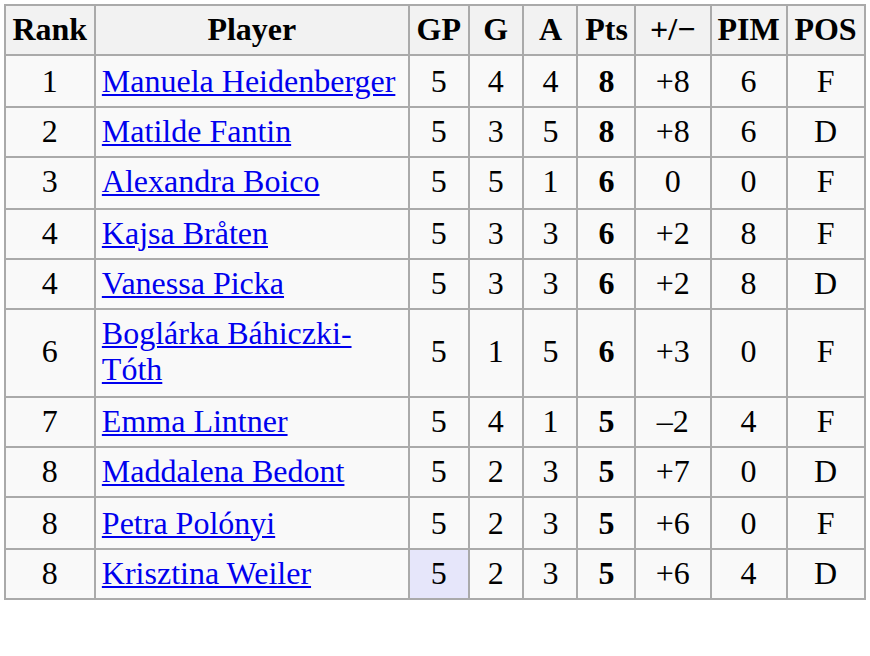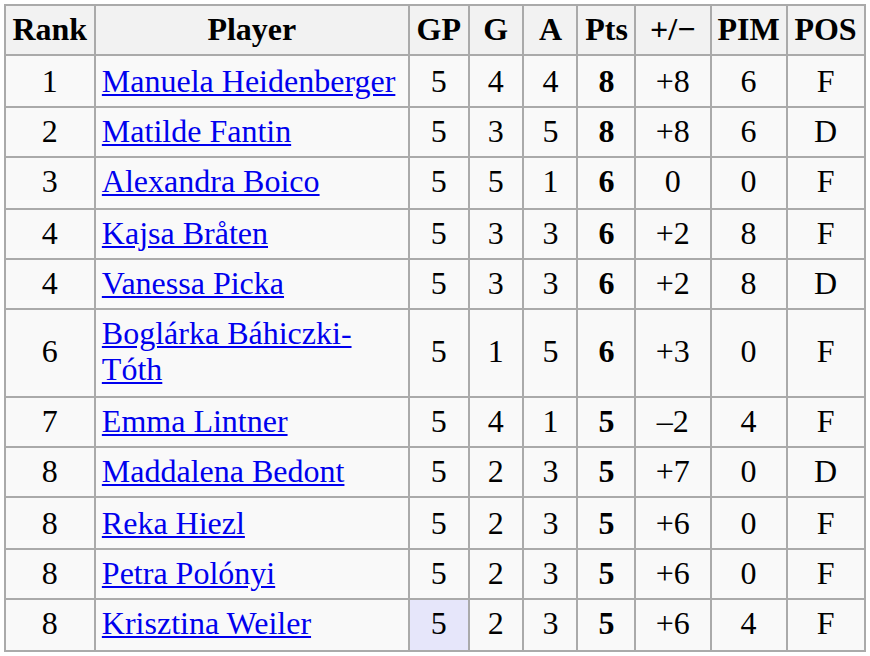+ row: 8 | Reka Hiezl | 5 | 2 | 3 | 5 | +6 | 0 | F
Krisztina Weiler | POS: D -> F
